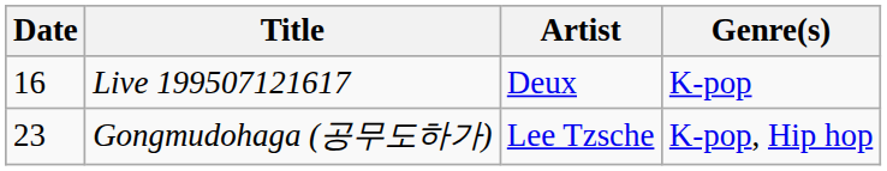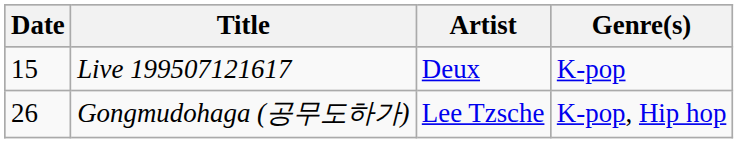Live 199507121617 | Date: 16 -> 15
Gongmudohaga (공무도하가) | Date: 23 -> 26
